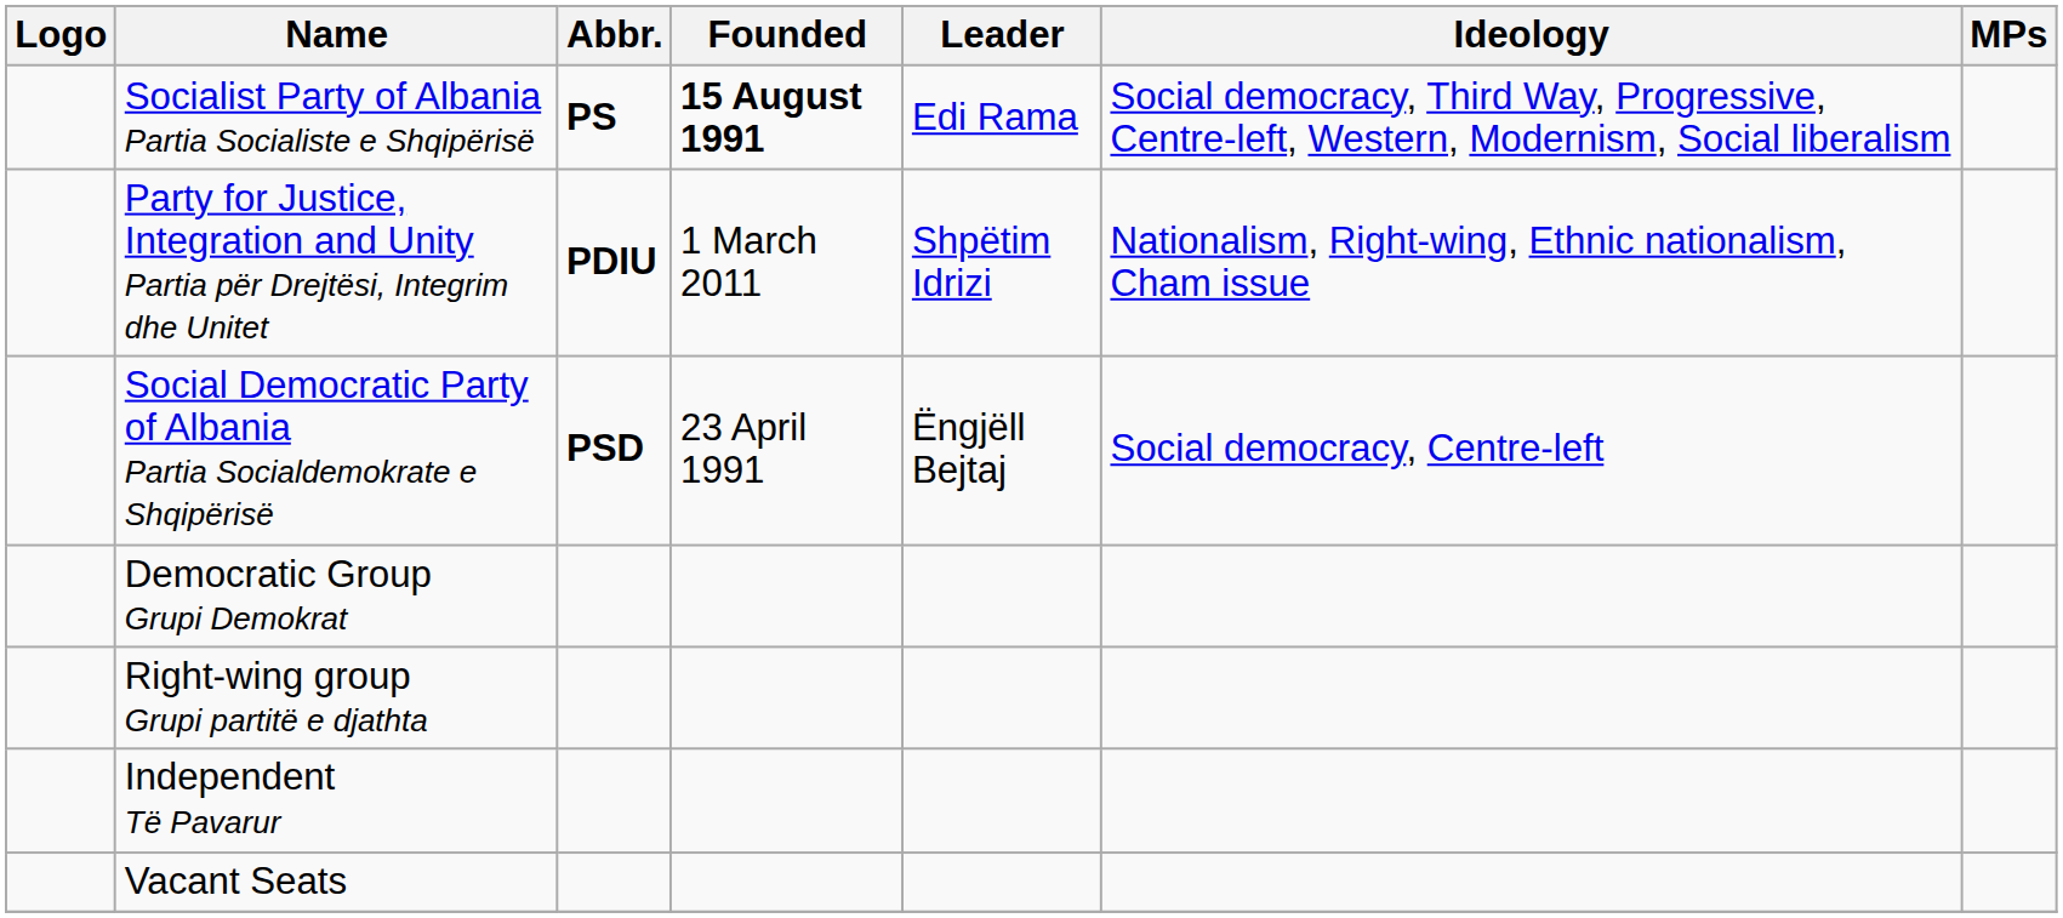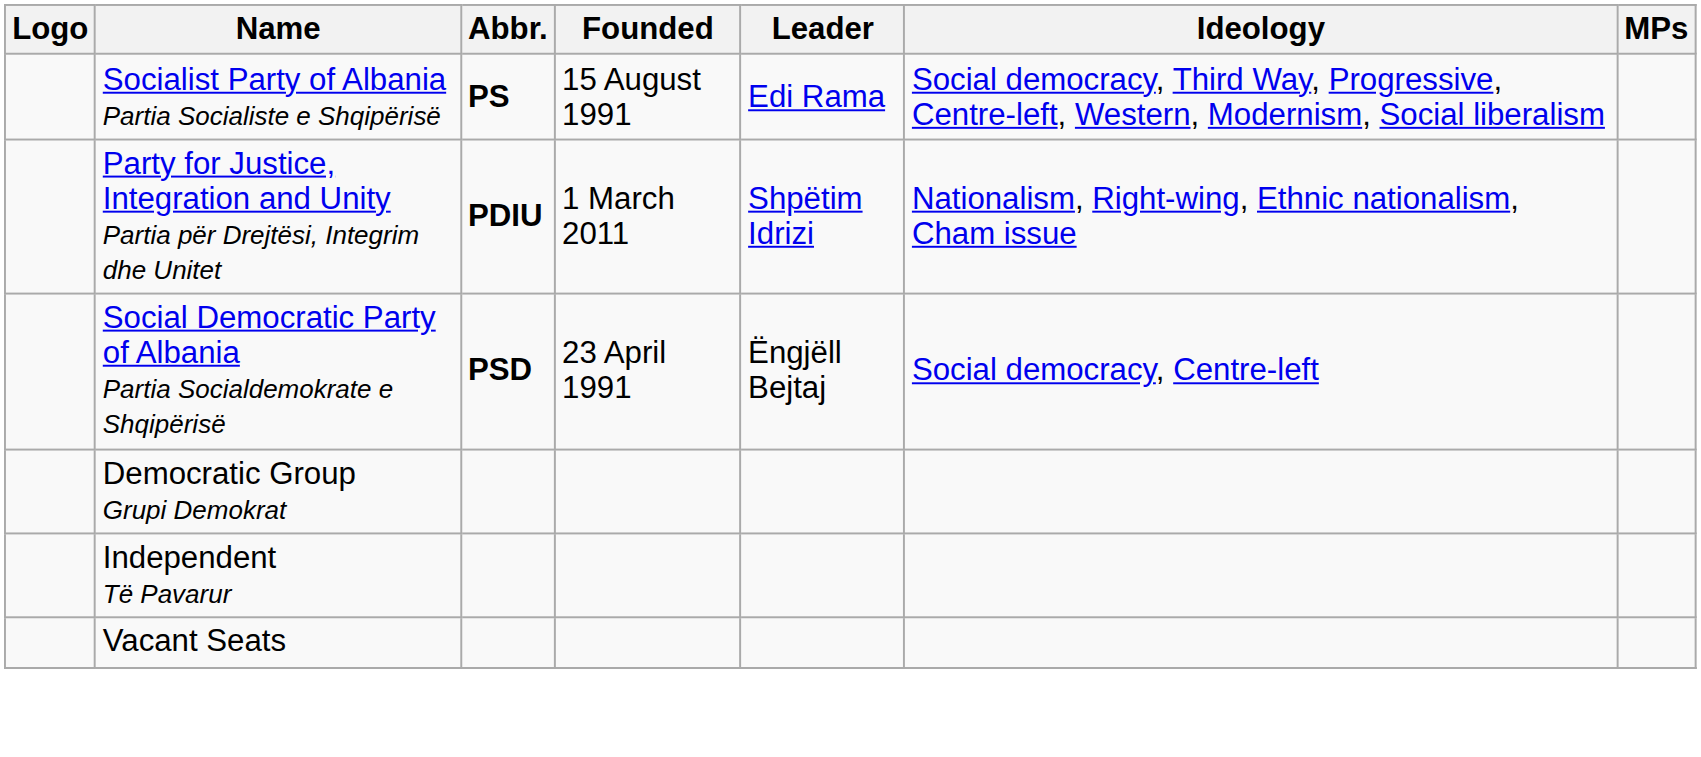Socialist Party of Albania Partia Socialiste e Shqipërisë | Founded: bold -> normal
- row: Right-wing group Grupi partitë e djathta
